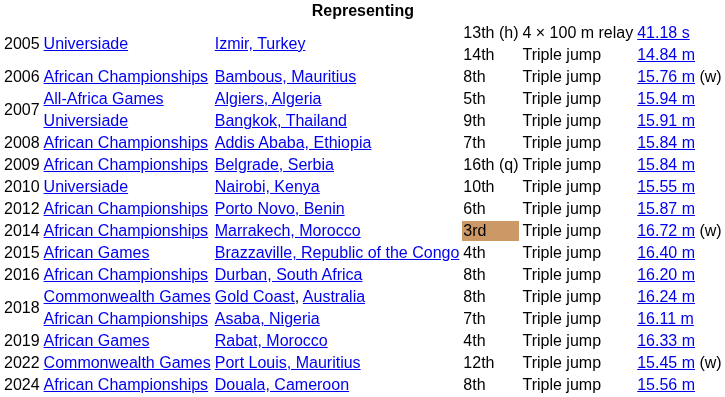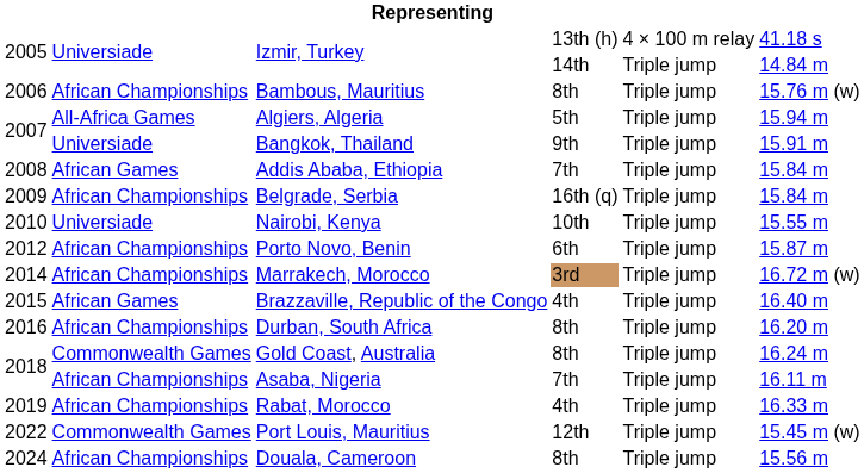Addis Ababa, Ethiopia | column 2: African Championships -> African Games
Rabat, Morocco | column 2: African Games -> African Championships
